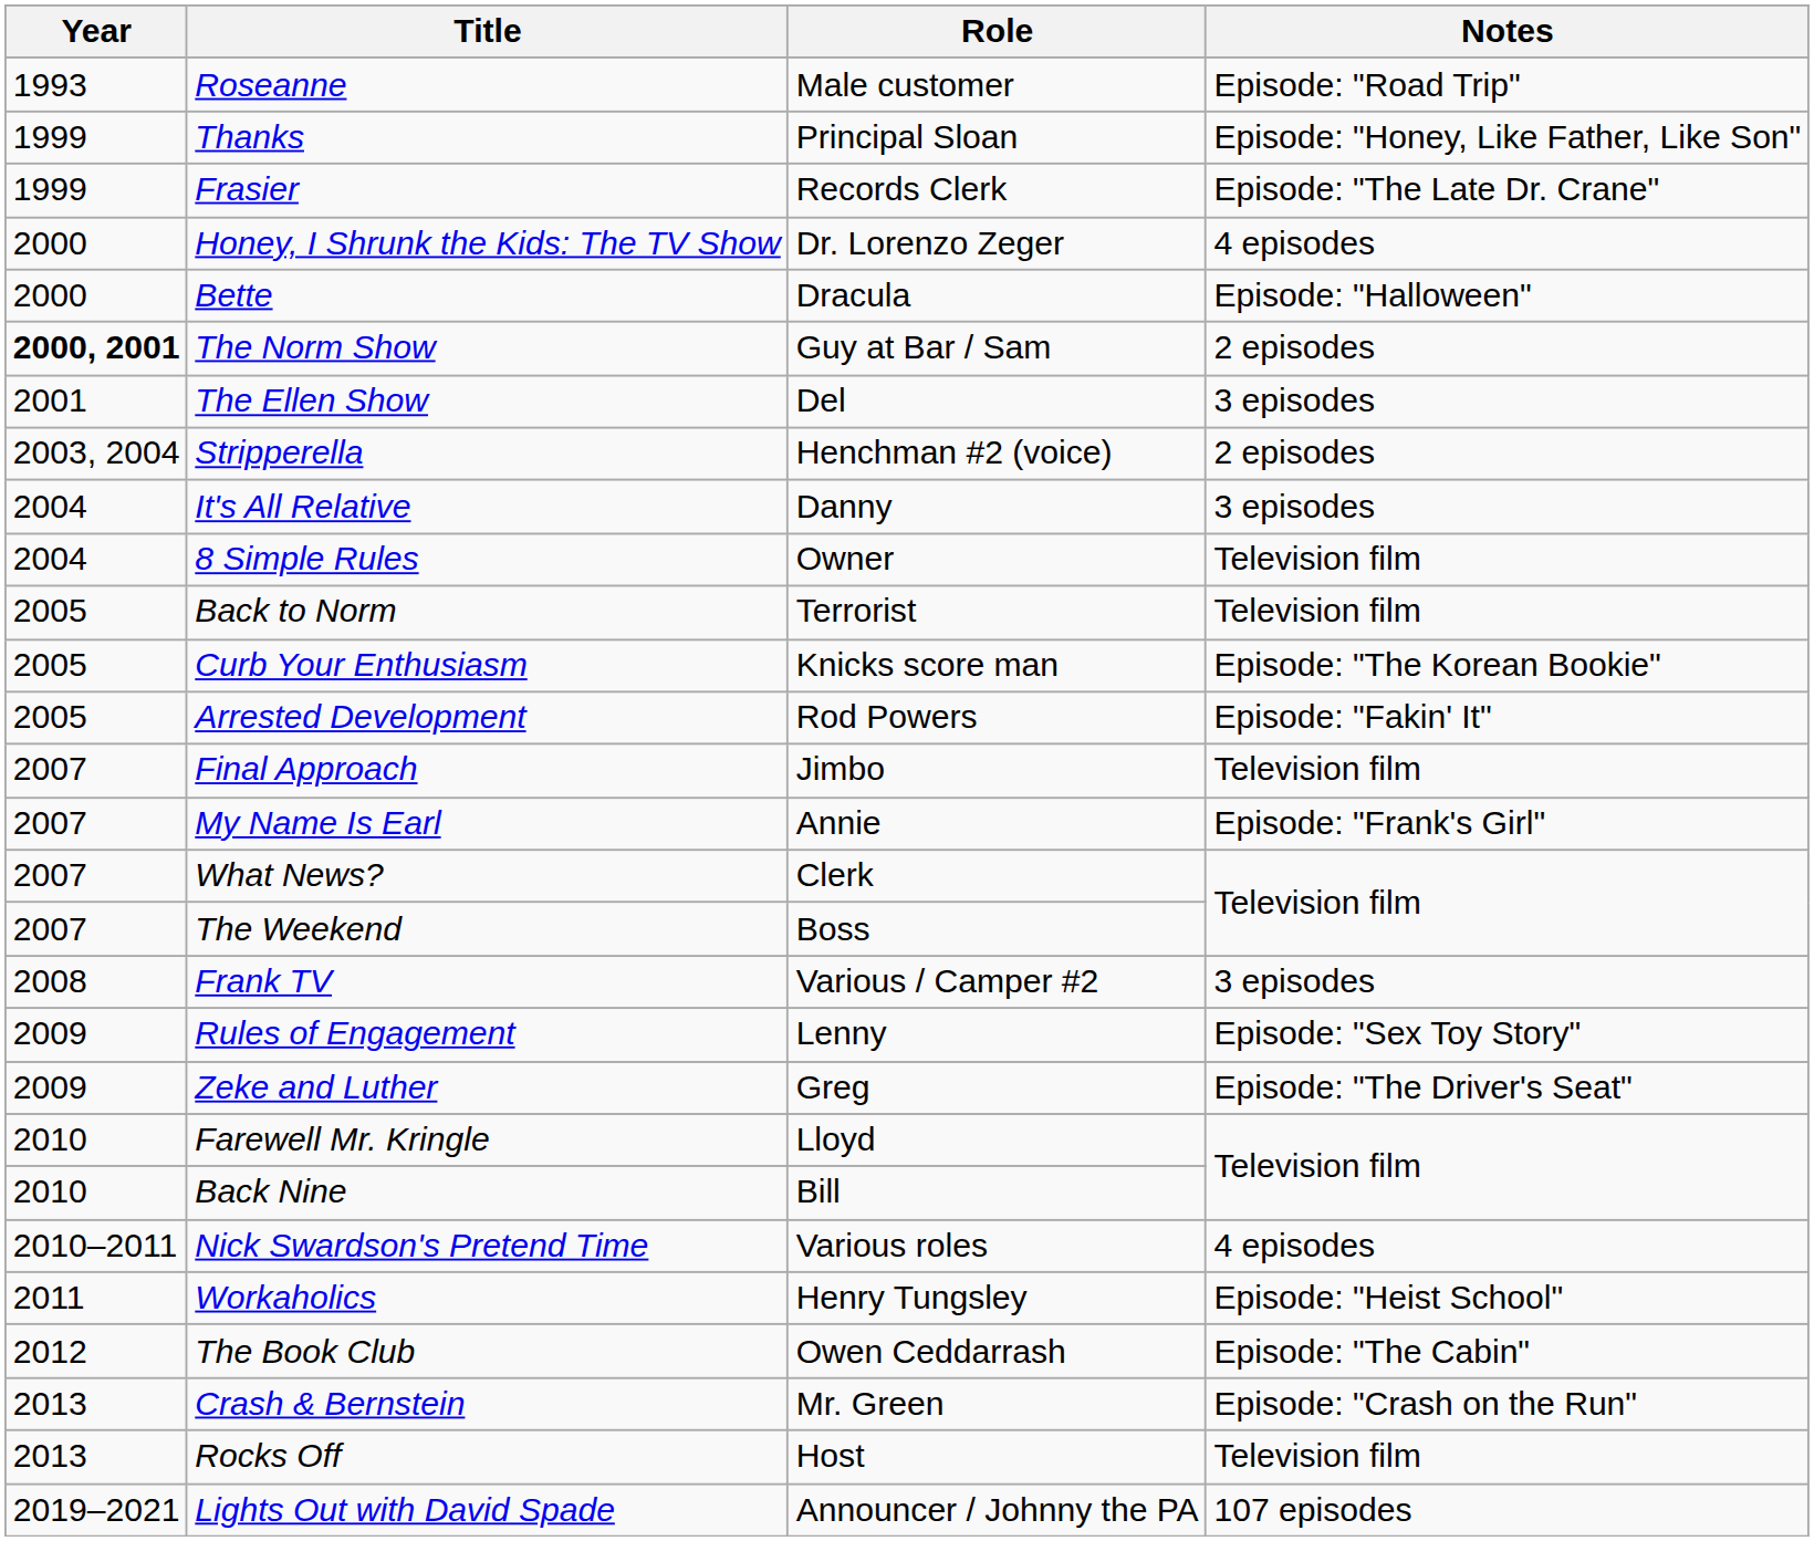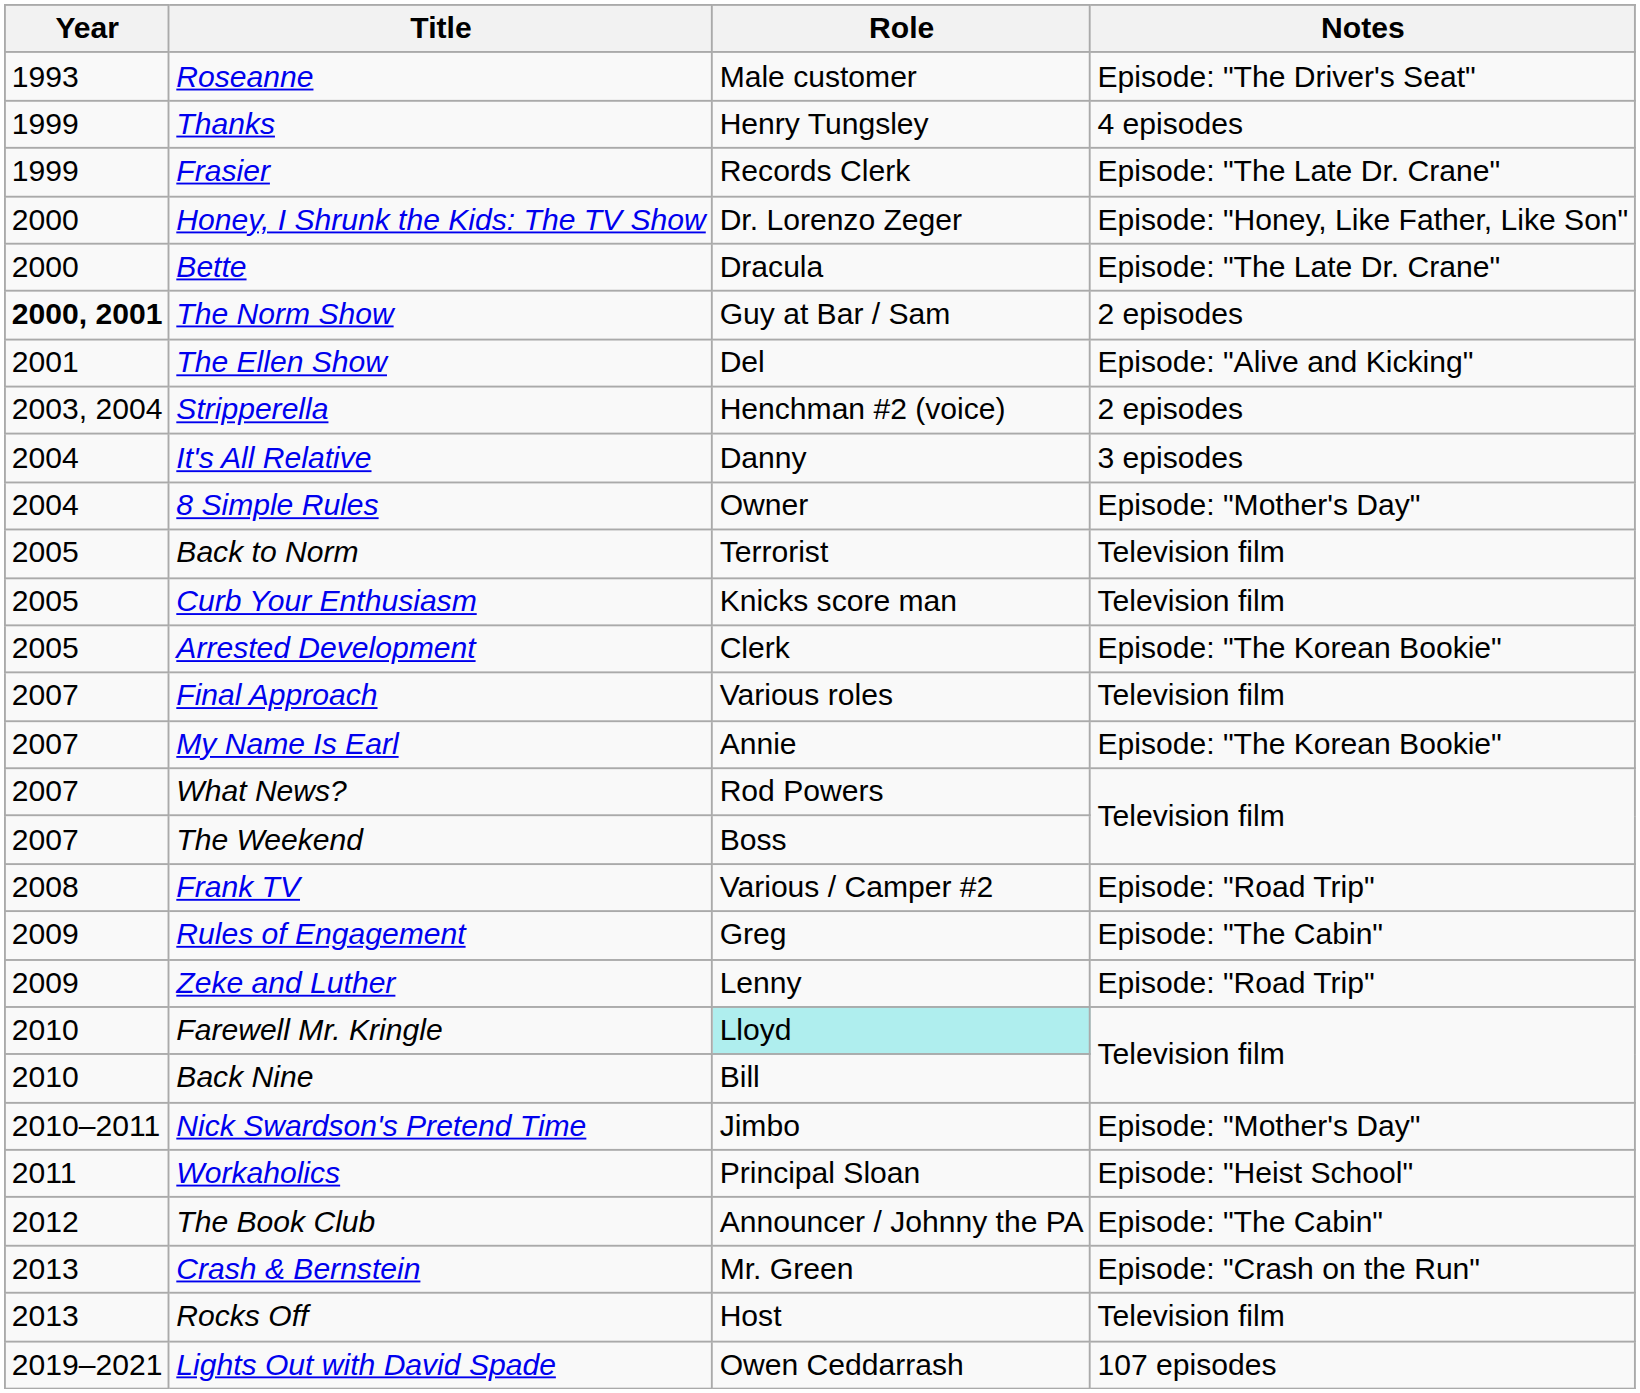Roseanne | Notes: Episode: "Road Trip" -> Episode: "The Driver's Seat"
Thanks | Role: Principal Sloan -> Henry Tungsley
Thanks | Notes: Episode: "Honey, Like Father, Like Son" -> 4 episodes
Honey, I Shrunk the Kids: The TV Show | Notes: 4 episodes -> Episode: "Honey, Like Father, Like Son"
Bette | Notes: Episode: "Halloween" -> Episode: "The Late Dr. Crane"
The Ellen Show | Notes: 3 episodes -> Episode: "Alive and Kicking"
8 Simple Rules | Notes: Television film -> Episode: "Mother's Day"
Curb Your Enthusiasm | Notes: Episode: "The Korean Bookie" -> Television film
Arrested Development | Role: Rod Powers -> Clerk
Arrested Development | Notes: Episode: "Fakin' It" -> Episode: "The Korean Bookie"
Final Approach | Role: Jimbo -> Various roles
My Name Is Earl | Notes: Episode: "Frank's Girl" -> Episode: "The Korean Bookie"
What News? | Role: Clerk -> Rod Powers
Frank TV | Notes: 3 episodes -> Episode: "Road Trip"
Rules of Engagement | Role: Lenny -> Greg
Rules of Engagement | Notes: Episode: "Sex Toy Story" -> Episode: "The Cabin"
Zeke and Luther | Role: Greg -> Lenny
Zeke and Luther | Notes: Episode: "The Driver's Seat" -> Episode: "Road Trip"
Farewell Mr. Kringle | Role: no background -> paleturquoise background
Nick Swardson's Pretend Time | Role: Various roles -> Jimbo
Nick Swardson's Pretend Time | Notes: 4 episodes -> Episode: "Mother's Day"
Workaholics | Role: Henry Tungsley -> Principal Sloan
The Book Club | Role: Owen Ceddarrash -> Announcer / Johnny the PA
Lights Out with David Spade | Role: Announcer / Johnny the PA -> Owen Ceddarrash
